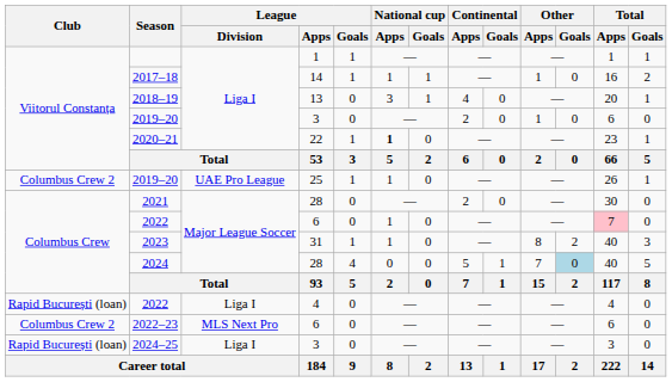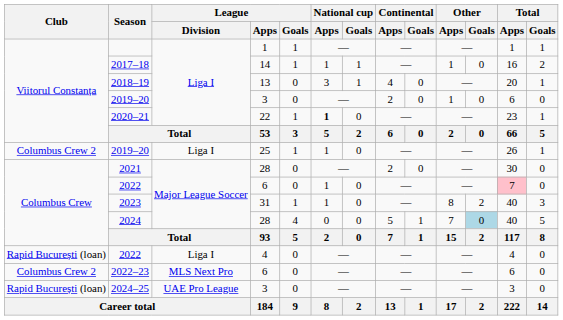2019–20 / 25 | League / Division: UAE Pro League -> Liga I
2024–25 | League / Division: Liga I -> UAE Pro League
